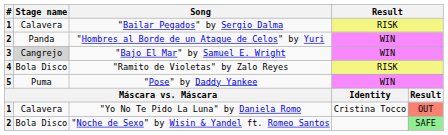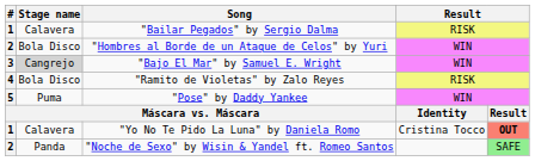"Hombres al Borde de un Ataque de Celos" by Yuri | Stage name: Panda -> Bola Disco
"Yo No Te Pido La Luna" by Daniela Romo | column 5: normal -> bold
"Noche de Sexo" by Wisin & Yandel ft. Romeo Santos | Stage name: Bola Disco -> Panda
